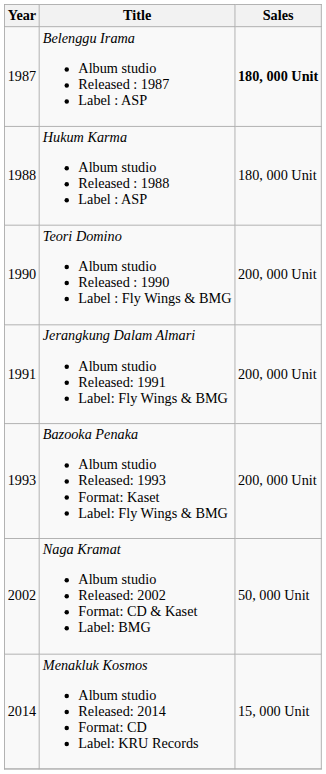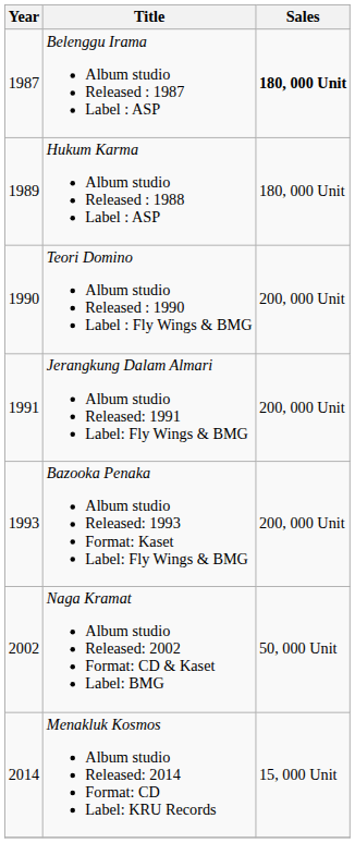Hukum Karma Album studio Released : 1988 Label : ASP | Year: 1988 -> 1989
